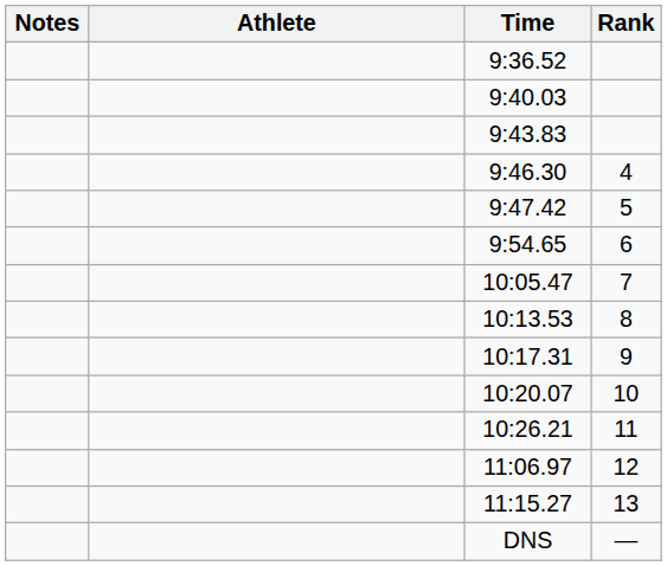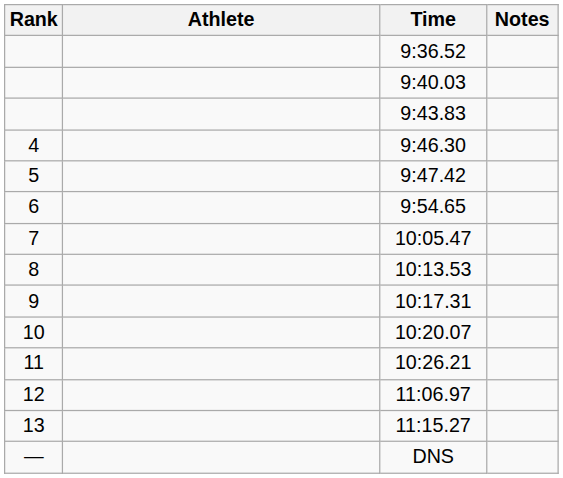columns swapped: Rank <-> Notes
